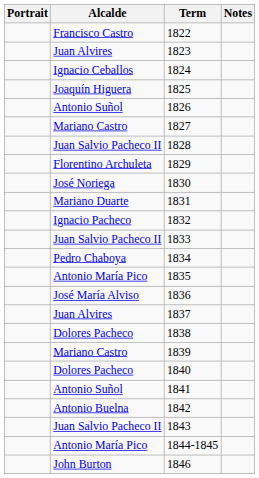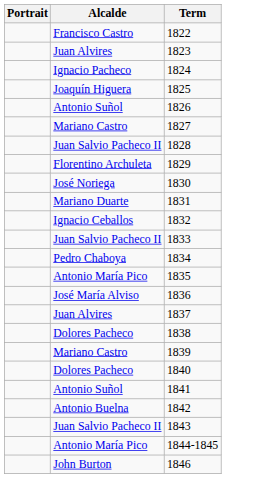- column: Notes
1824 | Alcalde: Ignacio Ceballos -> Ignacio Pacheco
1832 | Alcalde: Ignacio Pacheco -> Ignacio Ceballos
